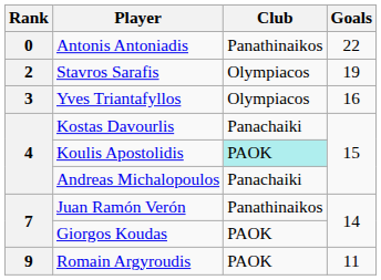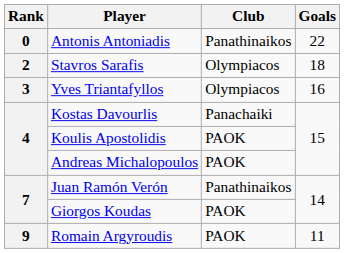Stavros Sarafis | Goals: 19 -> 18
Koulis Apostolidis | Club: paleturquoise background -> no background
Andreas Michalopoulos | Club: Panachaiki -> PAOK
